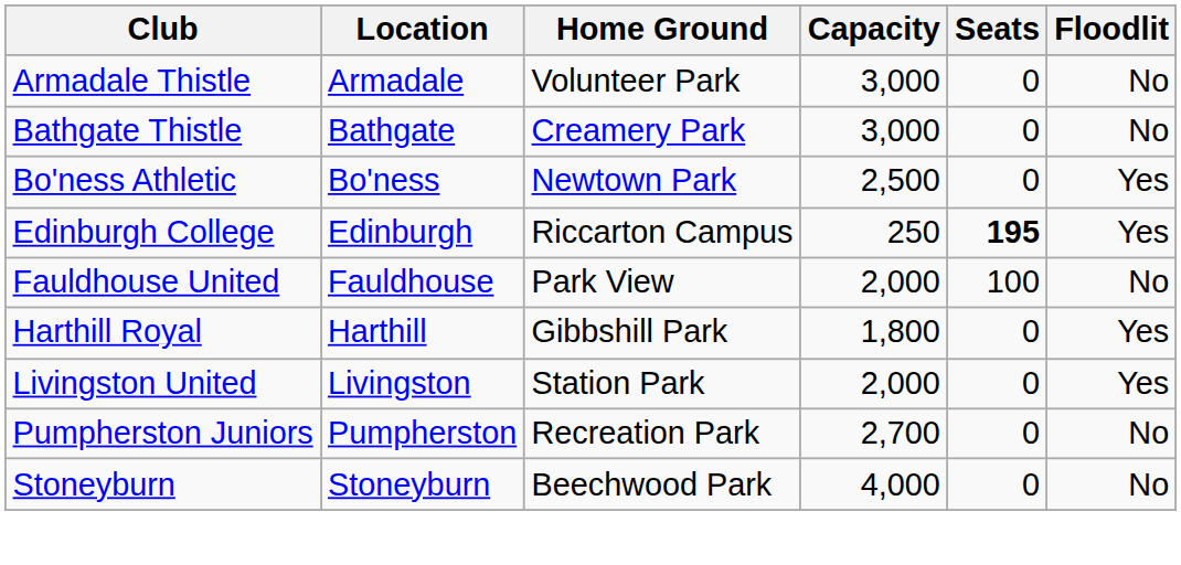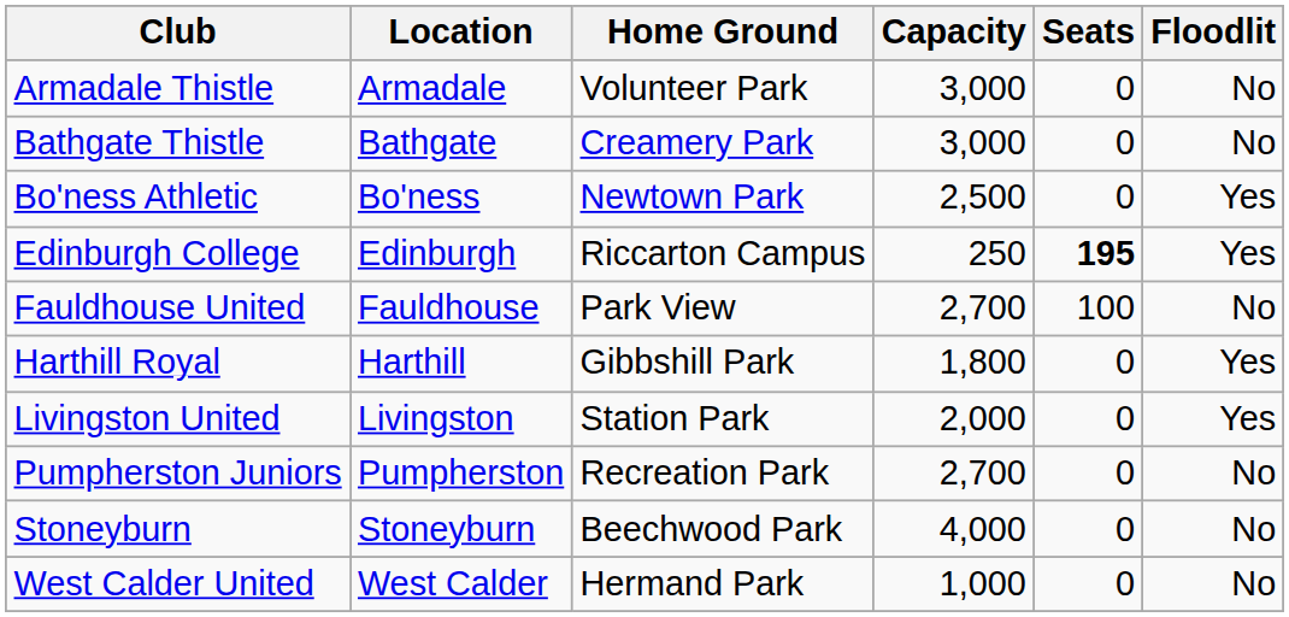Fauldhouse United | Capacity: 2,000 -> 2,700
+ row: West Calder United | West Calder | Hermand Park | 1,000 | 0 | No
